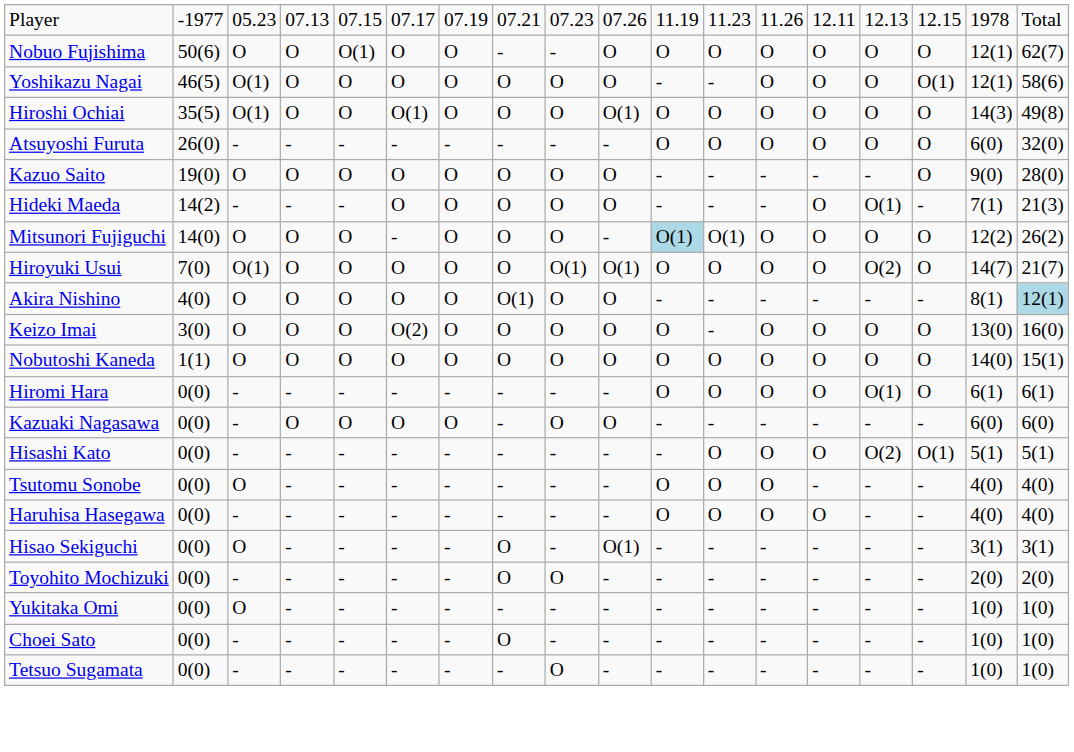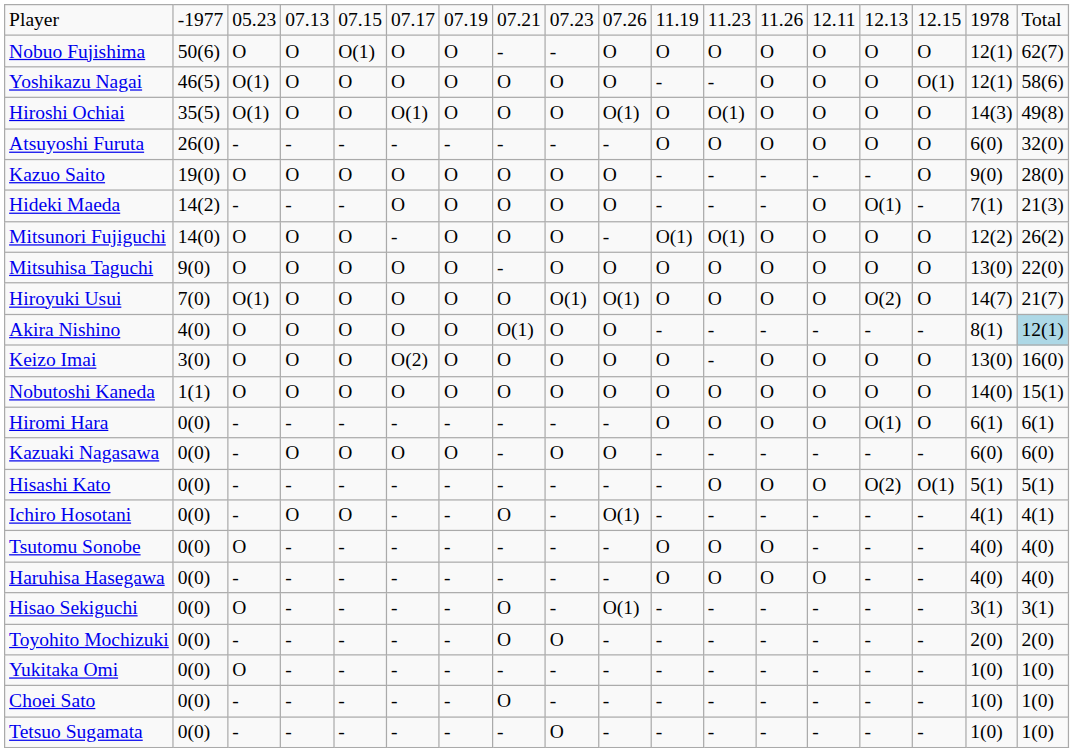Hiroshi Ochiai | column 12: O -> O(1)
Mitsunori Fujiguchi | column 11: lightblue background -> no background
+ row: Mitsuhisa Taguchi | 9(0) | O | O | O | O | O | - | O | O | O | O | O | O | O | O | 13(0) | 22(0)
+ row: Ichiro Hosotani | 0(0) | - | O | O | - | - | O | - | O(1) | - | - | - | - | - | - | 4(1) | 4(1)
